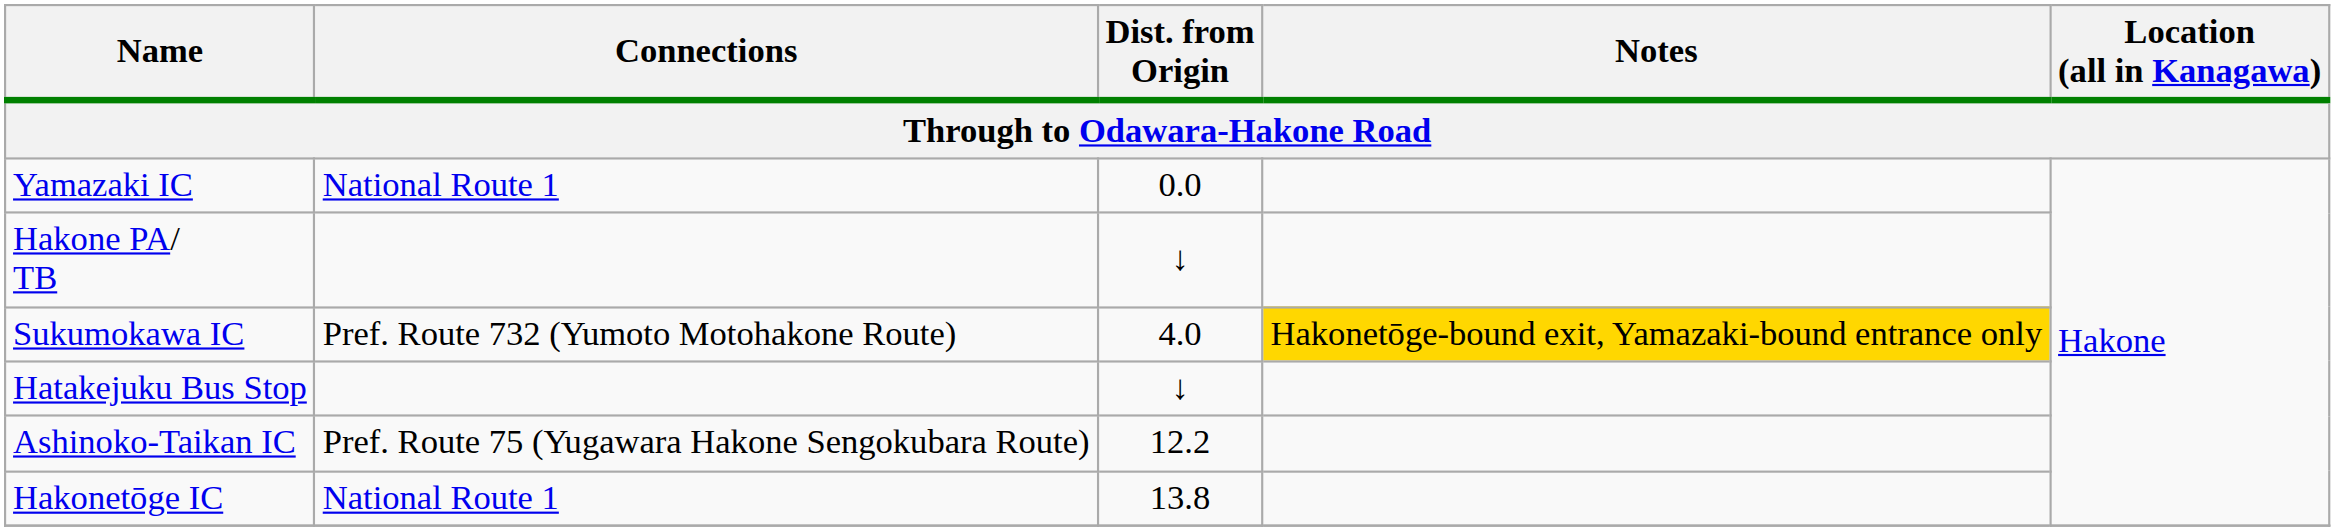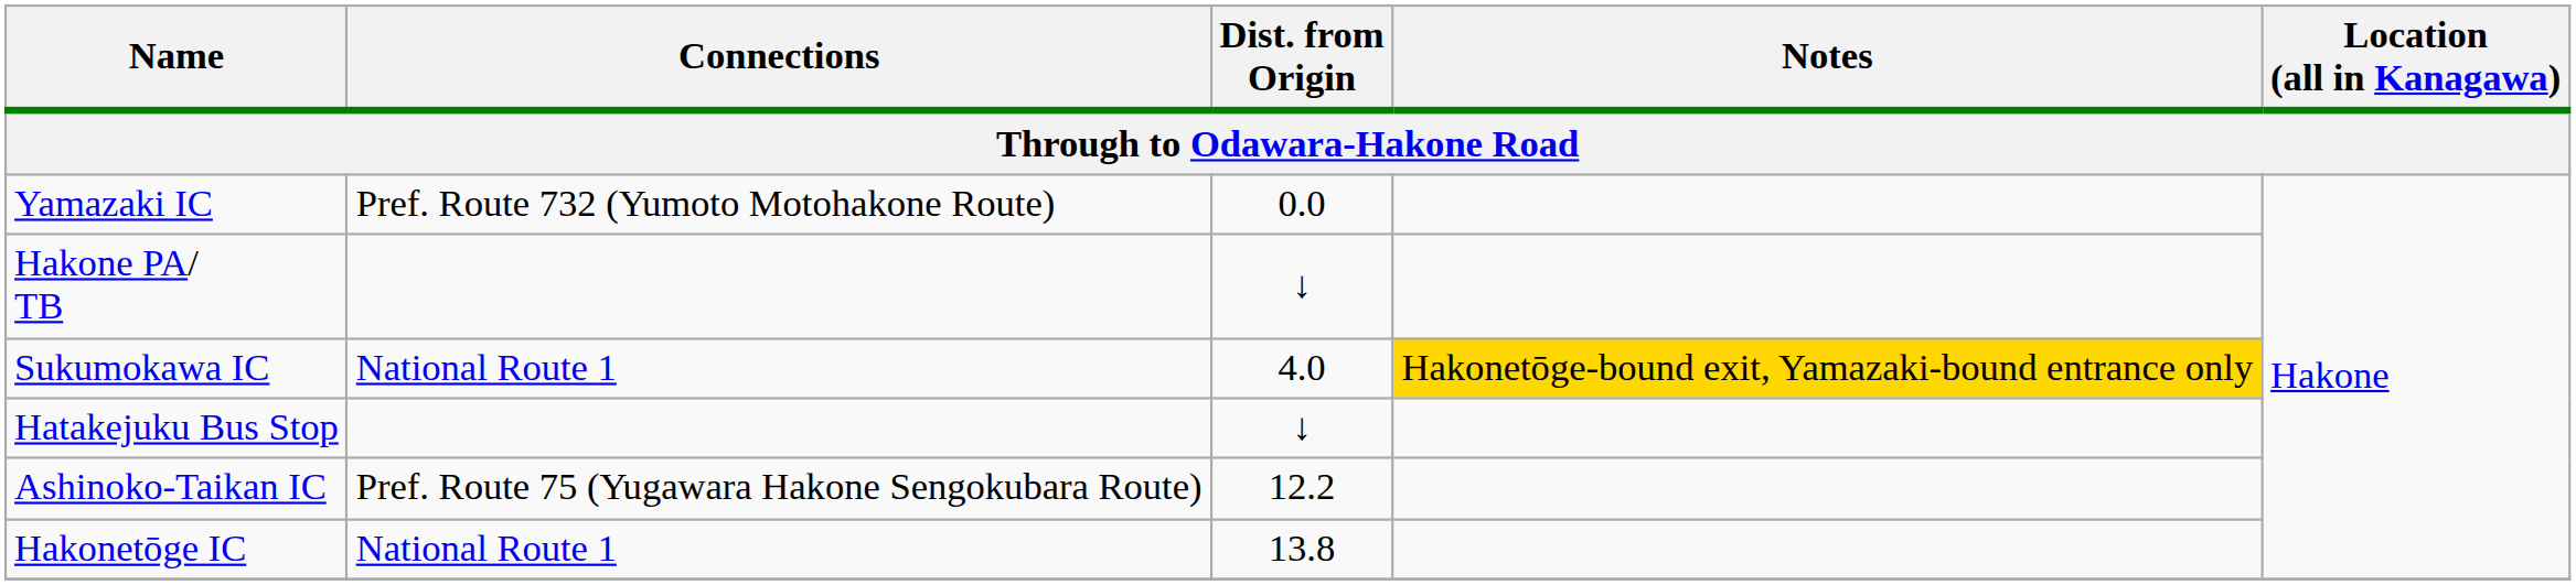Yamazaki IC | Connections: National Route 1 -> Pref. Route 732 (Yumoto Motohakone Route)
Sukumokawa IC | Connections: Pref. Route 732 (Yumoto Motohakone Route) -> National Route 1
